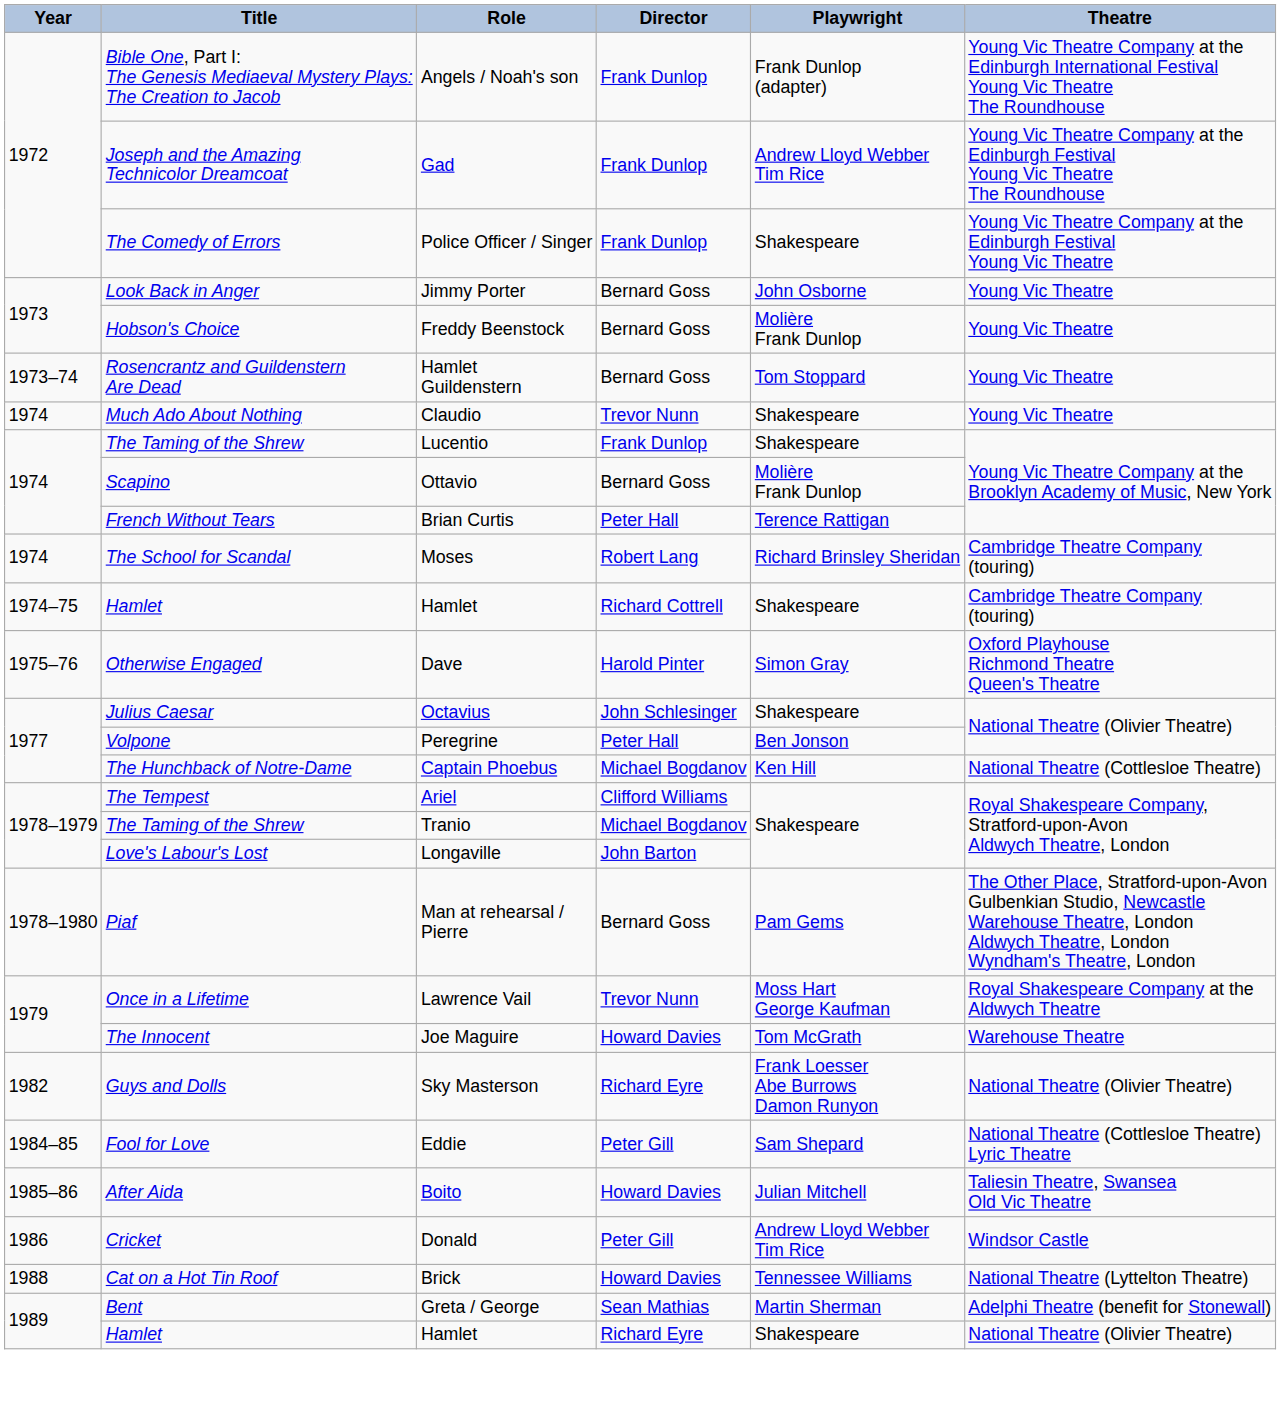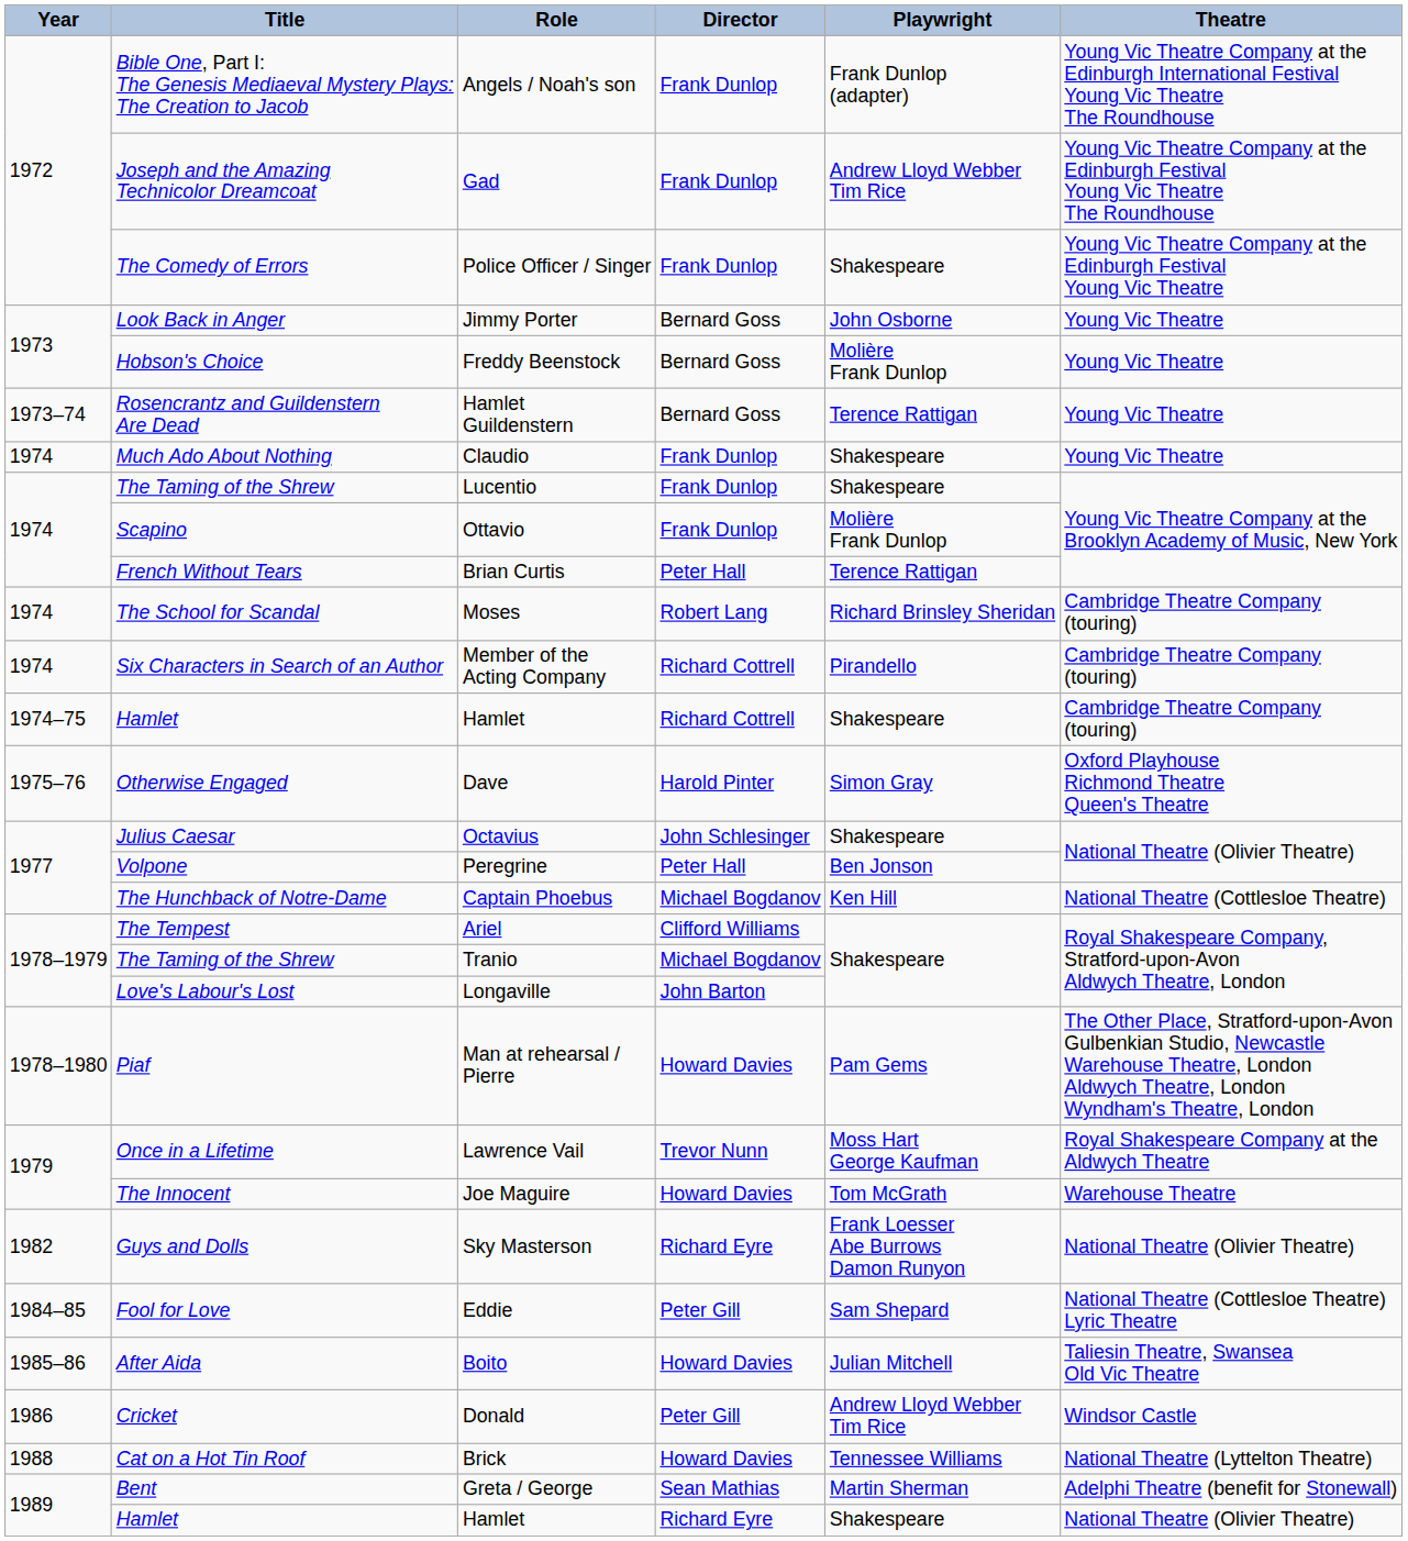Hamlet Guildenstern | Playwright: Tom Stoppard -> Terence Rattigan
Claudio | Director: Trevor Nunn -> Frank Dunlop
Ottavio | Director: Bernard Goss -> Frank Dunlop
+ row: 1974 | Six Characters in Search of an Author | Member of the Acting Company | Richard Cottrell | Pirandello | Cambridge Theatre Company (touring)
Man at rehearsal / Pierre | Director: Bernard Goss -> Howard Davies
